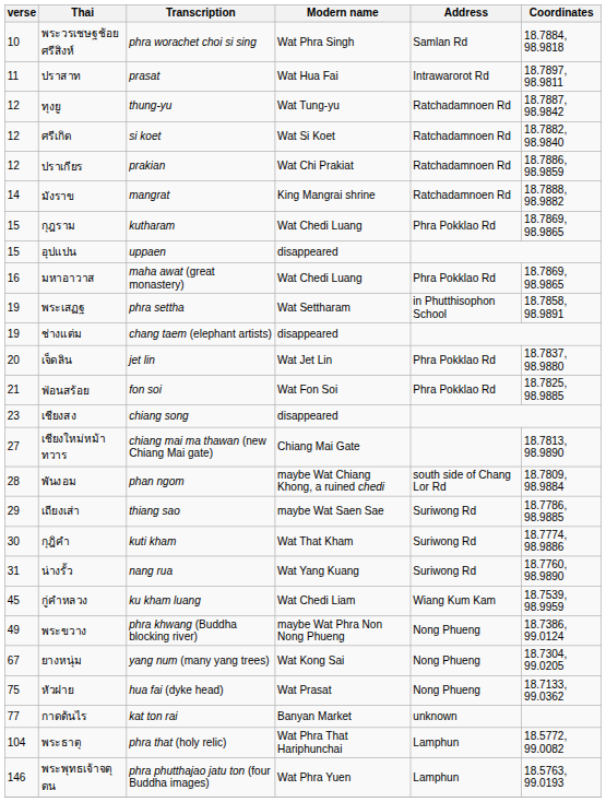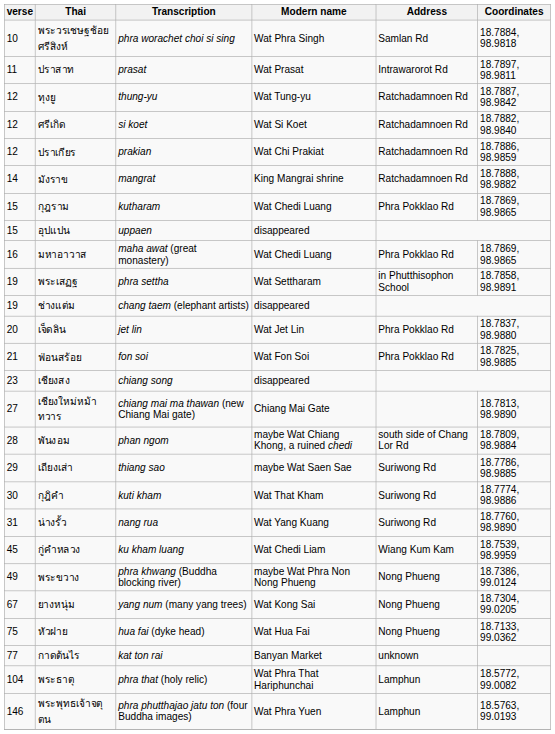ปราสาท | Modern name: Wat Hua Fai -> Wat Prasat
หัวฝาย | Modern name: Wat Prasat -> Wat Hua Fai
